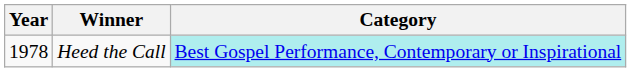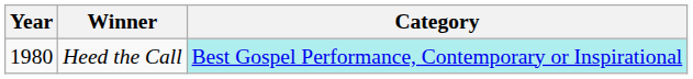Heed the Call | Year: 1978 -> 1980
